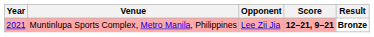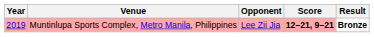Muntinlupa Sports Complex, Metro Manila, Philippines | Year: 2021 -> 2019
